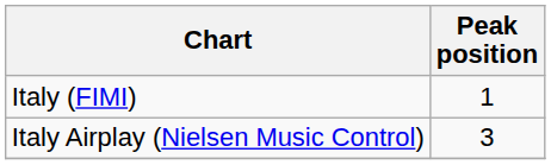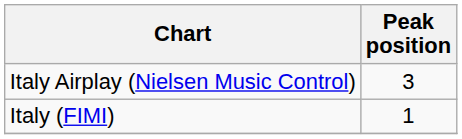rows swapped: Italy (FIMI) <-> Italy Airplay (Nielsen Music Control)
